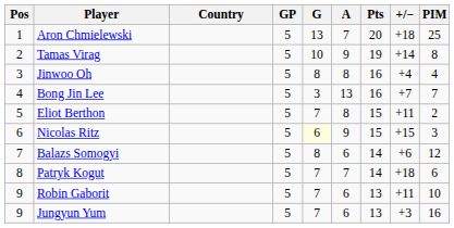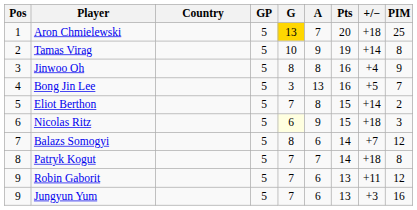Aron Chmielewski | G: no background -> gold background
Jinwoo Oh | PIM: 4 -> 9
Bong Jin Lee | +/−: +7 -> +5
Eliot Berthon | +/−: +11 -> +14
Nicolas Ritz | +/−: +15 -> +18
Balazs Somogyi | +/−: +6 -> +7
Patryk Kogut | PIM: 6 -> 8
Robin Gaborit | PIM: 10 -> 12
